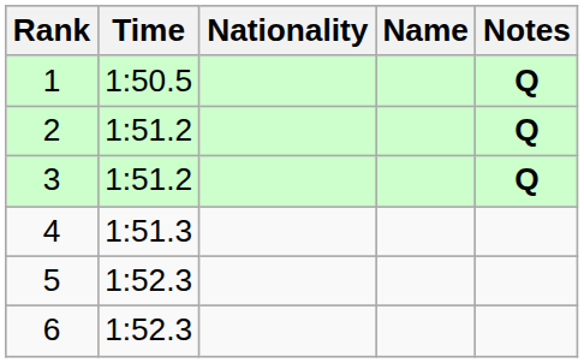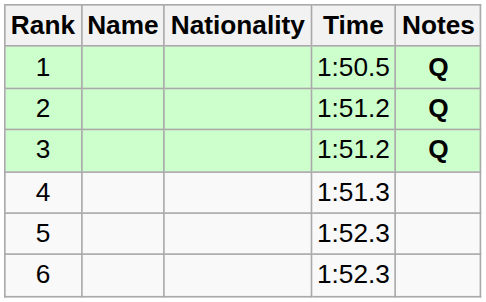columns swapped: Name <-> Time
